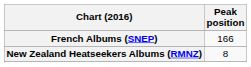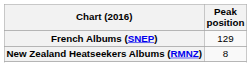French Albums (SNEP) | Peak position: 166 -> 129
